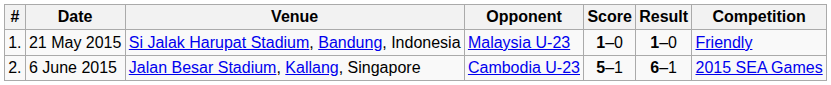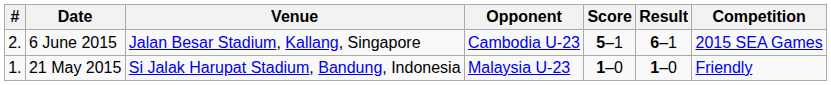rows swapped: 21 May 2015 <-> 6 June 2015
